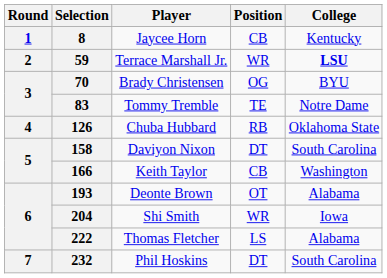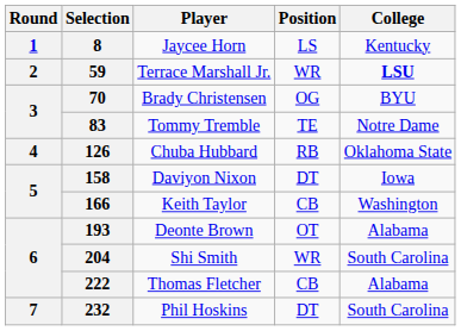8 | Position: CB -> LS
158 | College: South Carolina -> Iowa
204 | College: Iowa -> South Carolina
222 | Position: LS -> CB
